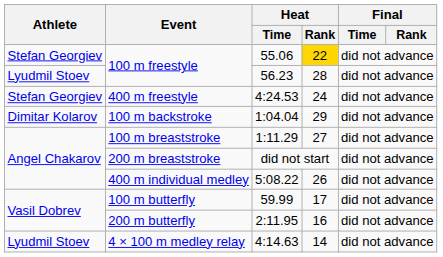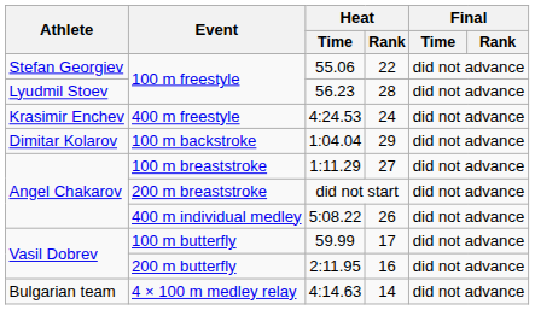100 m freestyle / 55.06 | Heat / Rank: gold background -> no background
400 m freestyle | Athlete: Stefan Georgiev -> Krasimir Enchev
4 × 100 m medley relay | Athlete: Lyudmil Stoev -> Bulgarian team
